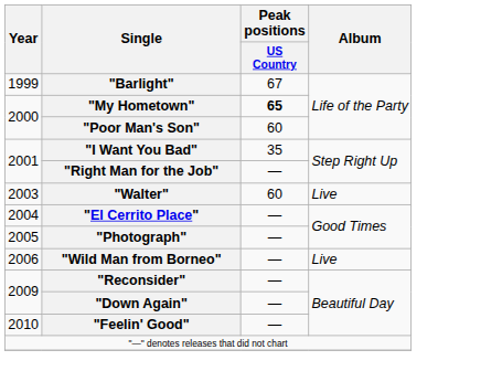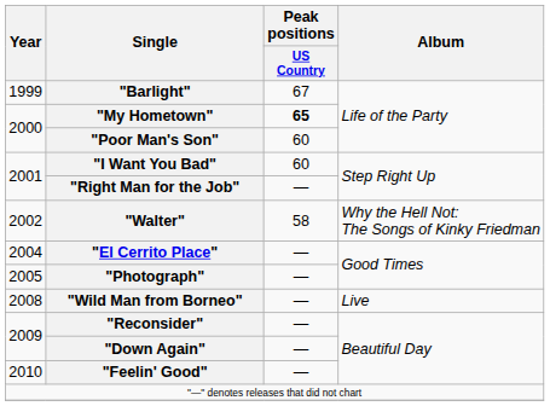"I Want You Bad" | Peak positions / US Country: 35 -> 60
"Walter" | Year: 2003 -> 2002
"Walter" | Peak positions / US Country: 60 -> 58
"Walter" | Album: Live -> Why the Hell Not: The Songs of Kinky Friedman
"Wild Man from Borneo" | Year: 2006 -> 2008
